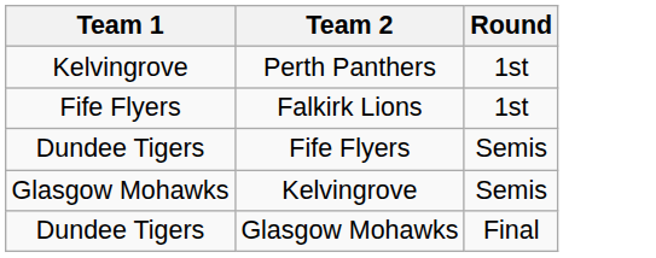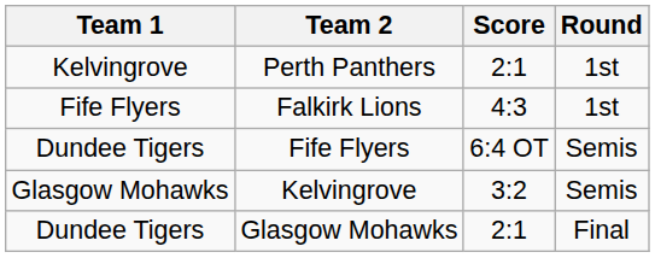+ column: Score | 2:1 | 4:3 | 6:4 OT | 3:2 | 2:1
